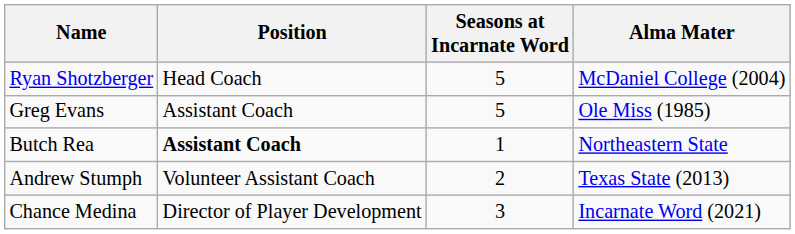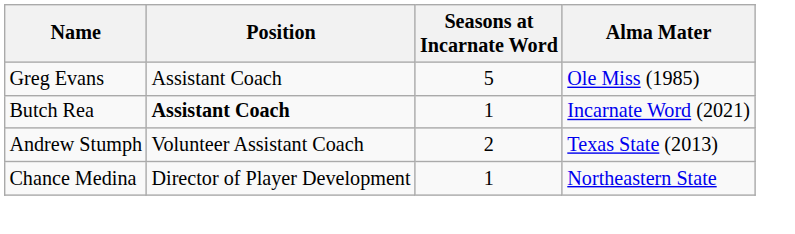- row: Ryan Shotzberger | Head Coach | 5 | McDaniel College (2004)
Butch Rea | Alma Mater: Northeastern State -> Incarnate Word (2021)
Chance Medina | Seasons at Incarnate Word: 3 -> 1
Chance Medina | Alma Mater: Incarnate Word (2021) -> Northeastern State
